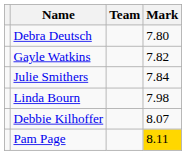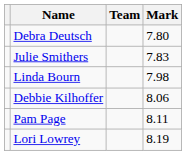- row: Gayle Watkins | 7.82
Julie Smithers | Mark: 7.84 -> 7.83
Debbie Kilhoffer | Mark: 8.07 -> 8.06
Pam Page | Mark: gold background -> no background
+ row: Lori Lowrey | 8.19
